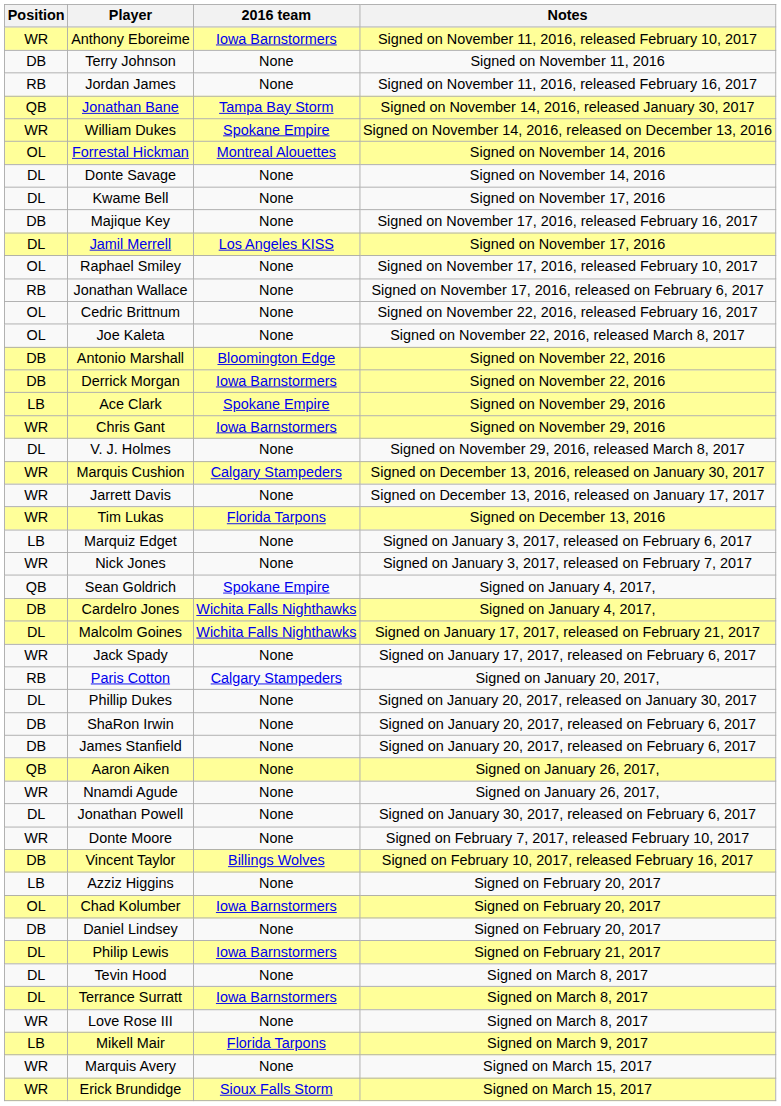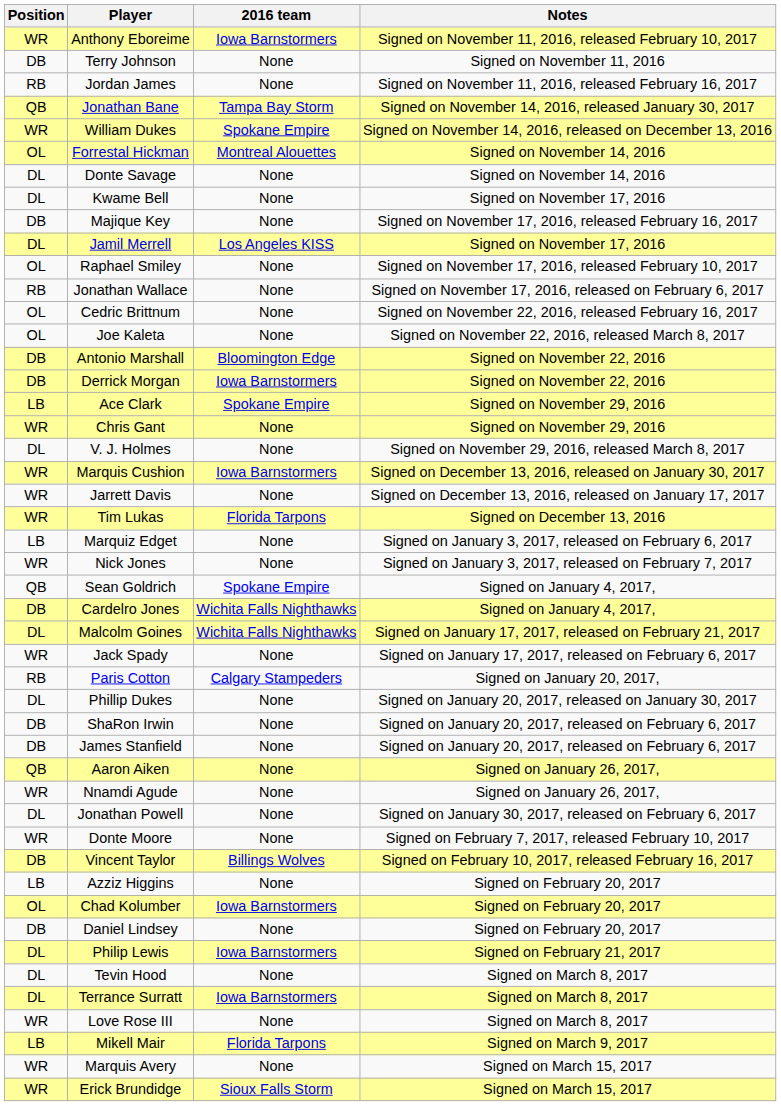Chris Gant | 2016 team: Iowa Barnstormers -> None
Marquis Cushion | 2016 team: Calgary Stampeders -> Iowa Barnstormers
